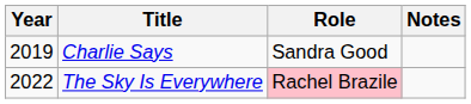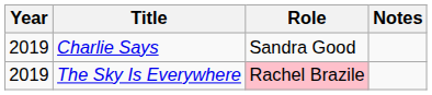The Sky Is Everywhere | Year: 2022 -> 2019
